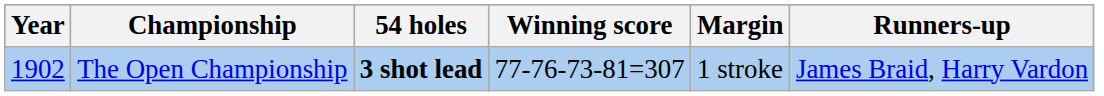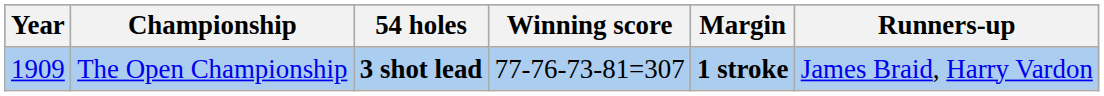The Open Championship | Year: 1902 -> 1909
The Open Championship | Margin: normal -> bold
